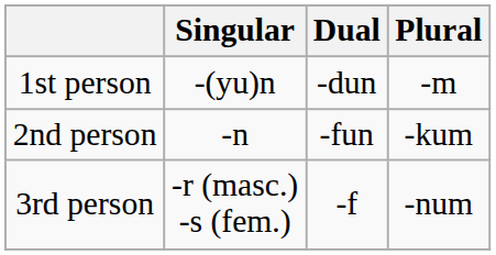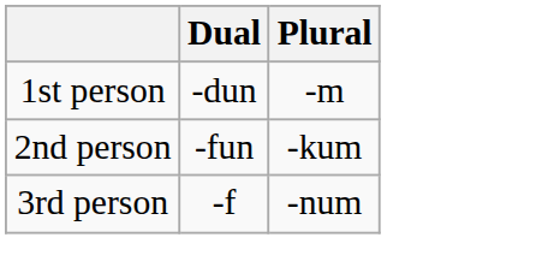- column: Singular | -(yu)n | -n | -r (masc.) -s (fem.)
